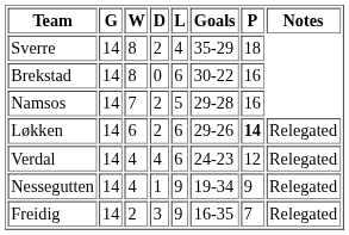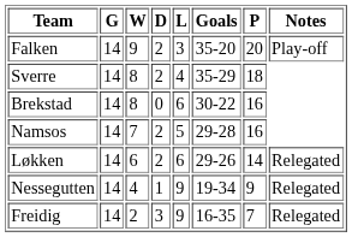+ row: Falken | 14 | 9 | 2 | 3 | 35-20 | 20 | Play-off
Løkken | P: bold -> normal
- row: Verdal | 14 | 4 | 4 | 6 | 24-23 | 12 | Relegated
